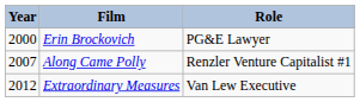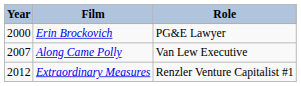Along Came Polly | Role: Renzler Venture Capitalist #1 -> Van Lew Executive
Extraordinary Measures | Role: Van Lew Executive -> Renzler Venture Capitalist #1
